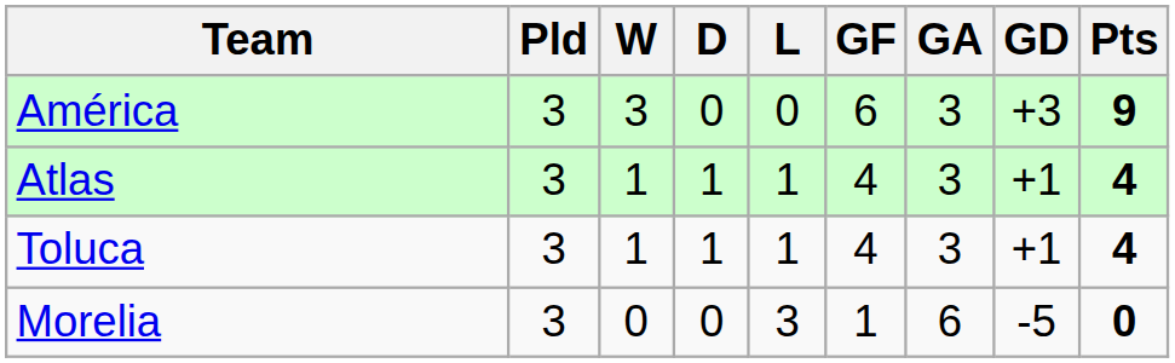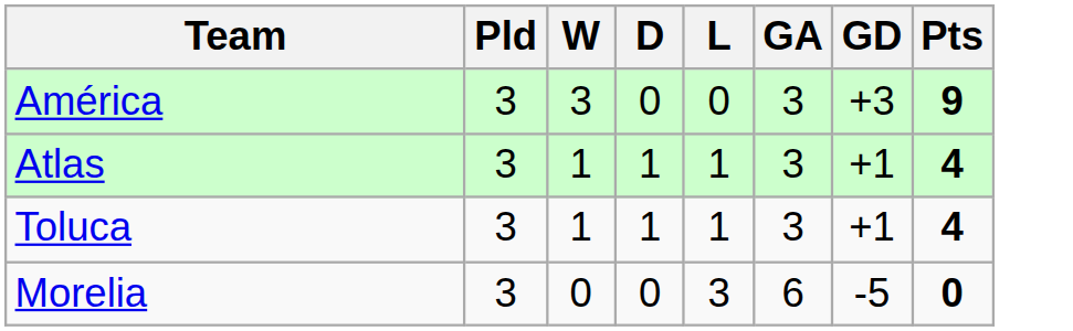- column: GF | 6 | 4 | 4 | 1
